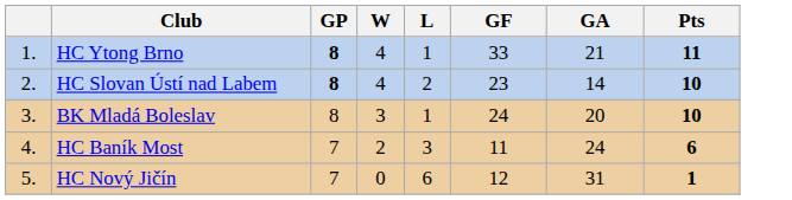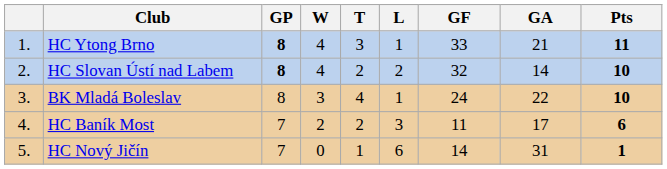+ column: T | 3 | 2 | 4 | 2 | 1
HC Slovan Ústí nad Labem | GF: 23 -> 32
BK Mladá Boleslav | GA: 20 -> 22
HC Baník Most | GA: 24 -> 17
HC Nový Jičín | GF: 12 -> 14
